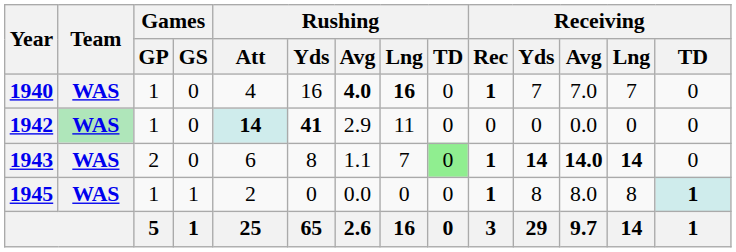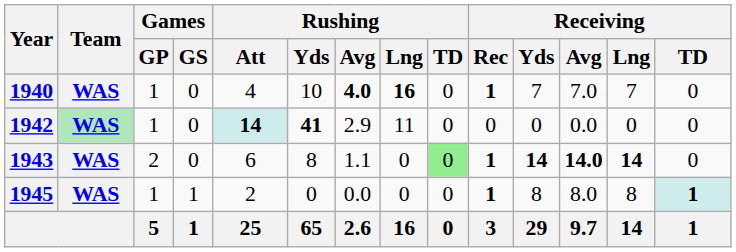1940 | Rushing / Yds: 16 -> 10
1943 | Rushing / Lng: 7 -> 0
